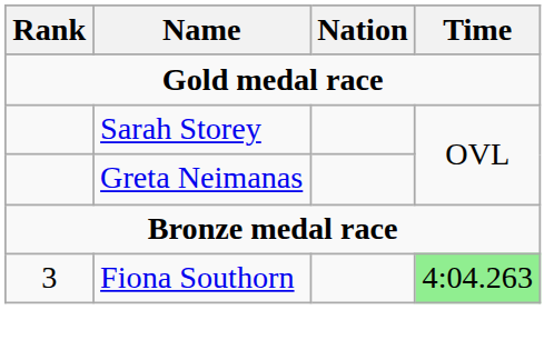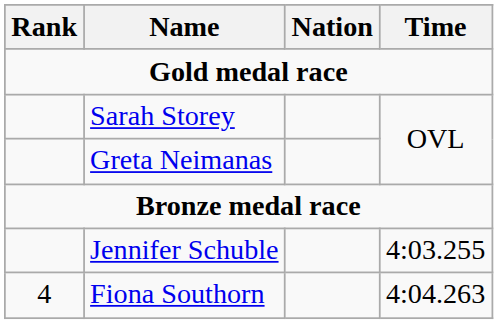+ row: Jennifer Schuble | 4:03.255
Fiona Southorn | Rank: 3 -> 4
Fiona Southorn | Time: lightgreen background -> no background
